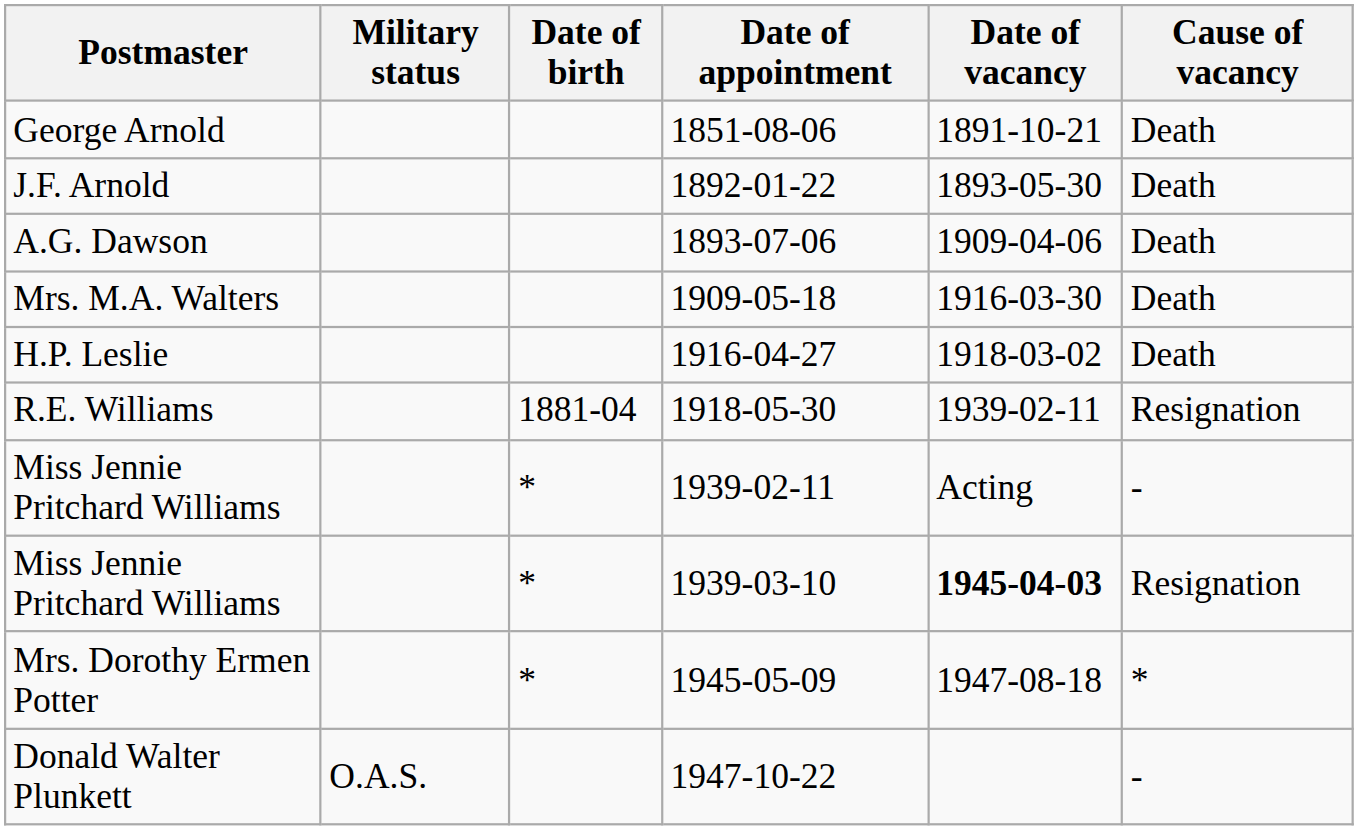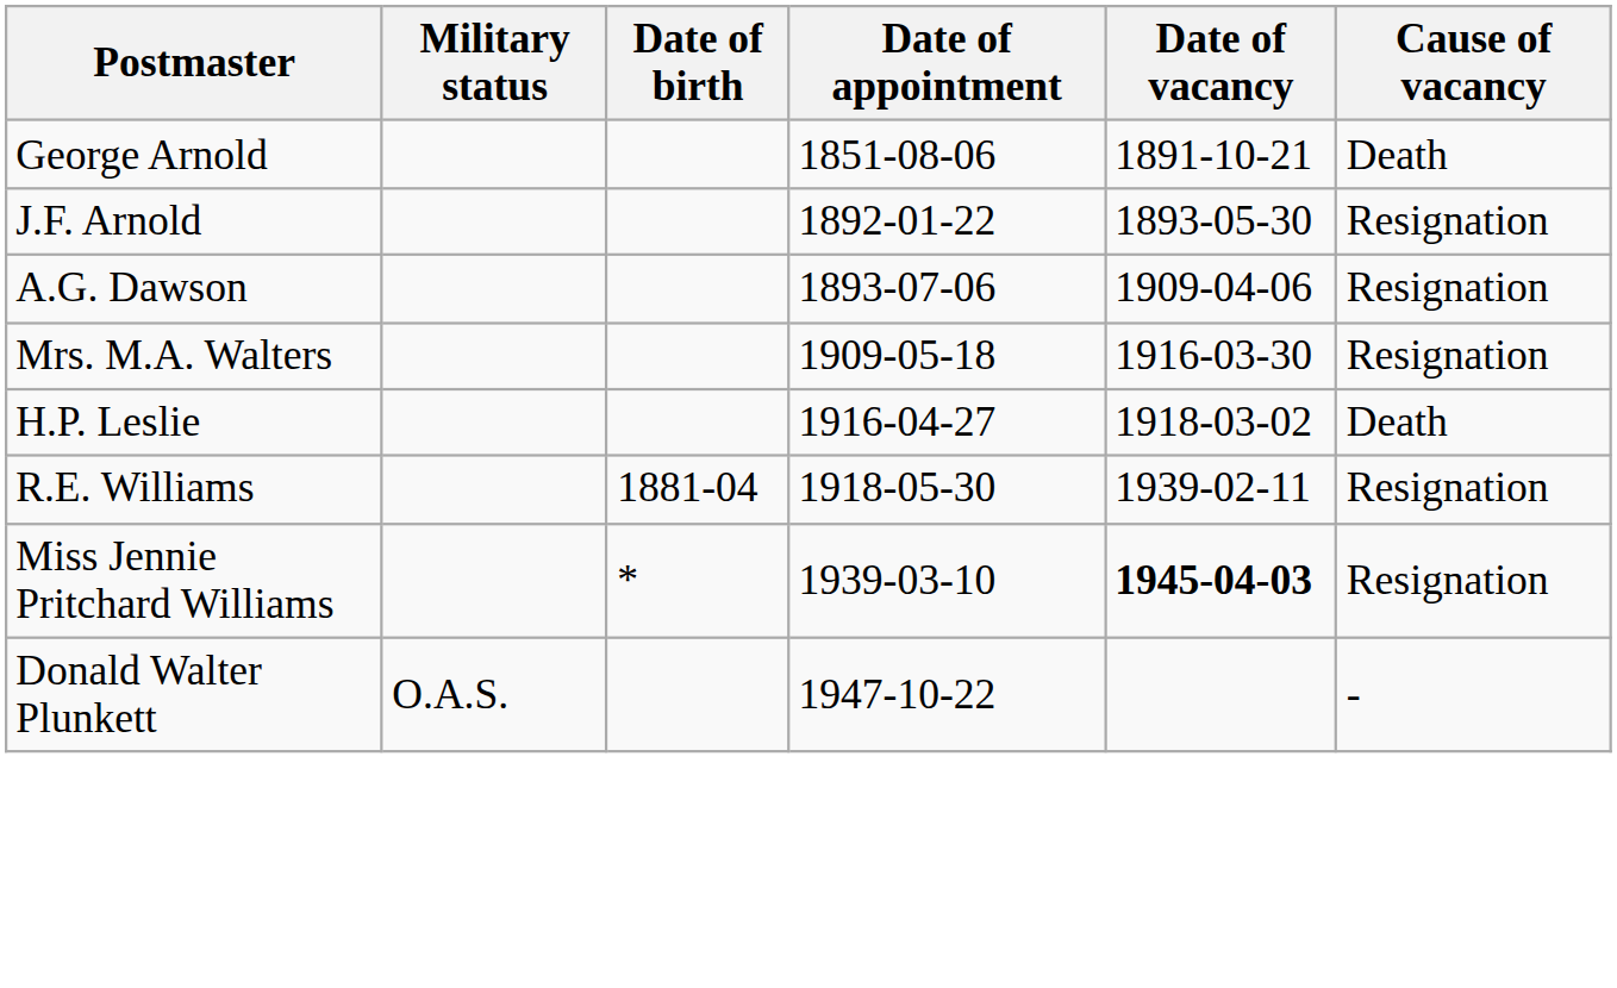J.F. Arnold | Cause of vacancy: Death -> Resignation
A.G. Dawson | Cause of vacancy: Death -> Resignation
Mrs. M.A. Walters | Cause of vacancy: Death -> Resignation
- row: Miss Jennie Pritchard Williams | * | 1939-02-11 | Acting | -
- row: Mrs. Dorothy Ermen Potter | * | 1945-05-09 | 1947-08-18 | *
